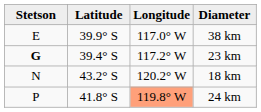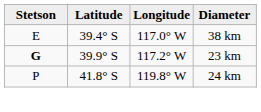38 km | Latitude: 39.9° S -> 39.4° S
23 km | Latitude: 39.4° S -> 39.9° S
- row: N | 43.2° S | 120.2° W | 18 km
24 km | Longitude: lightsalmon background -> no background
